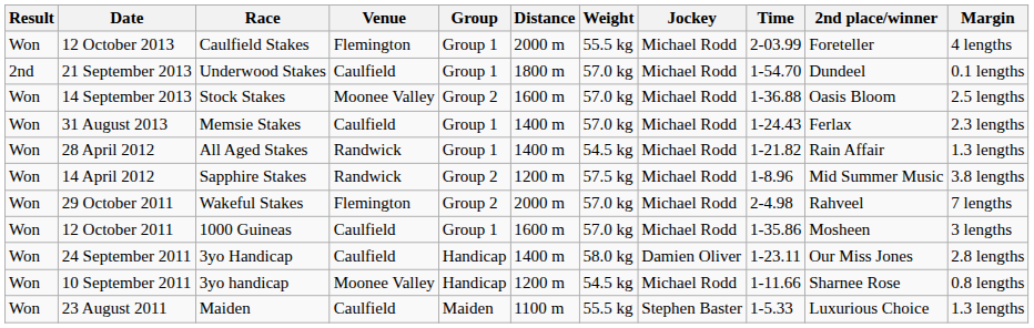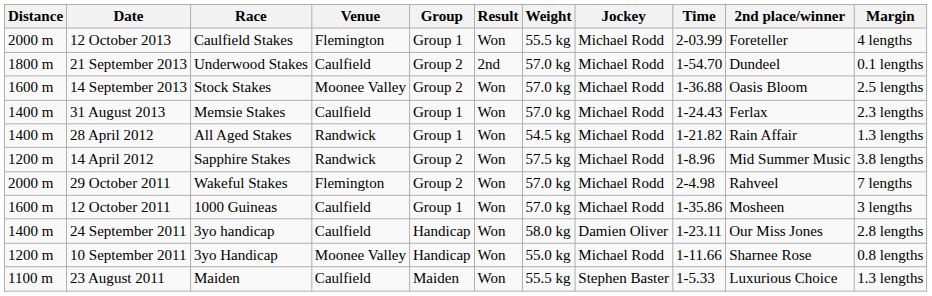columns swapped: Result <-> Distance
21 September 2013 | Group: Group 1 -> Group 2
24 September 2011 | Race: 3yo Handicap -> 3yo handicap
10 September 2011 | Race: 3yo handicap -> 3yo Handicap
10 September 2011 | Weight: 54.5 kg -> 55.0 kg
